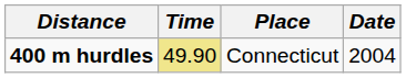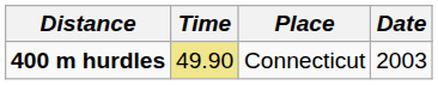400 m hurdles | Date: 2004 -> 2003
